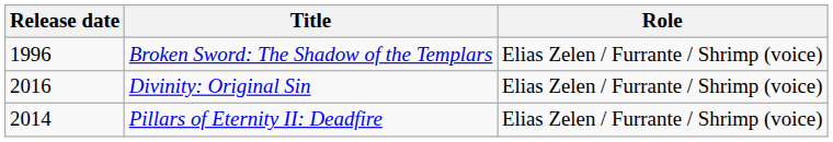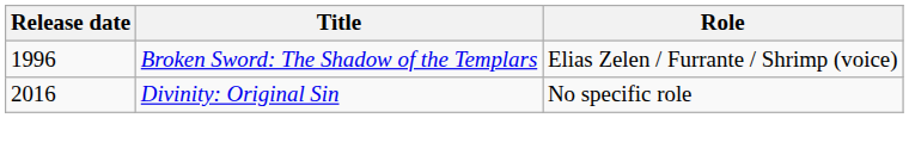Divinity: Original Sin | Role: Elias Zelen / Furrante / Shrimp (voice) -> No specific role
- row: 2014 | Pillars of Eternity II: Deadfire | Elias Zelen / Furrante / Shrimp (voice)
